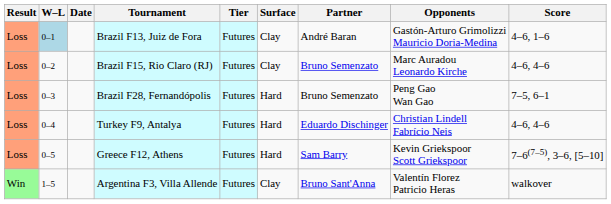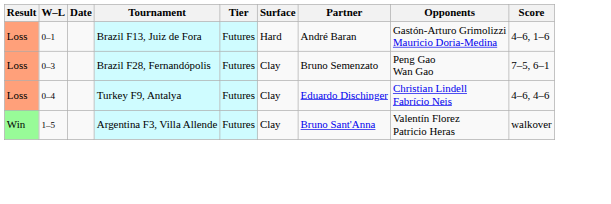Brazil F13, Juiz de Fora | W–L: lightblue background -> no background
Brazil F13, Juiz de Fora | Surface: Clay -> Hard
- row: Loss | 0–2 | Brazil F15, Rio Claro (RJ) | Futures | Clay | Bruno Semenzato | Marc Auradou Leonardo Kirche | 4–6, 4–6
Brazil F28, Fernandópolis | Surface: Hard -> Clay
Turkey F9, Antalya | Surface: Hard -> Clay
- row: Loss | 0–5 | Greece F12, Athens | Futures | Hard | Sam Barry | Kevin Griekspoor Scott Griekspoor | 7–6(7–5), 3–6, [5–10]
